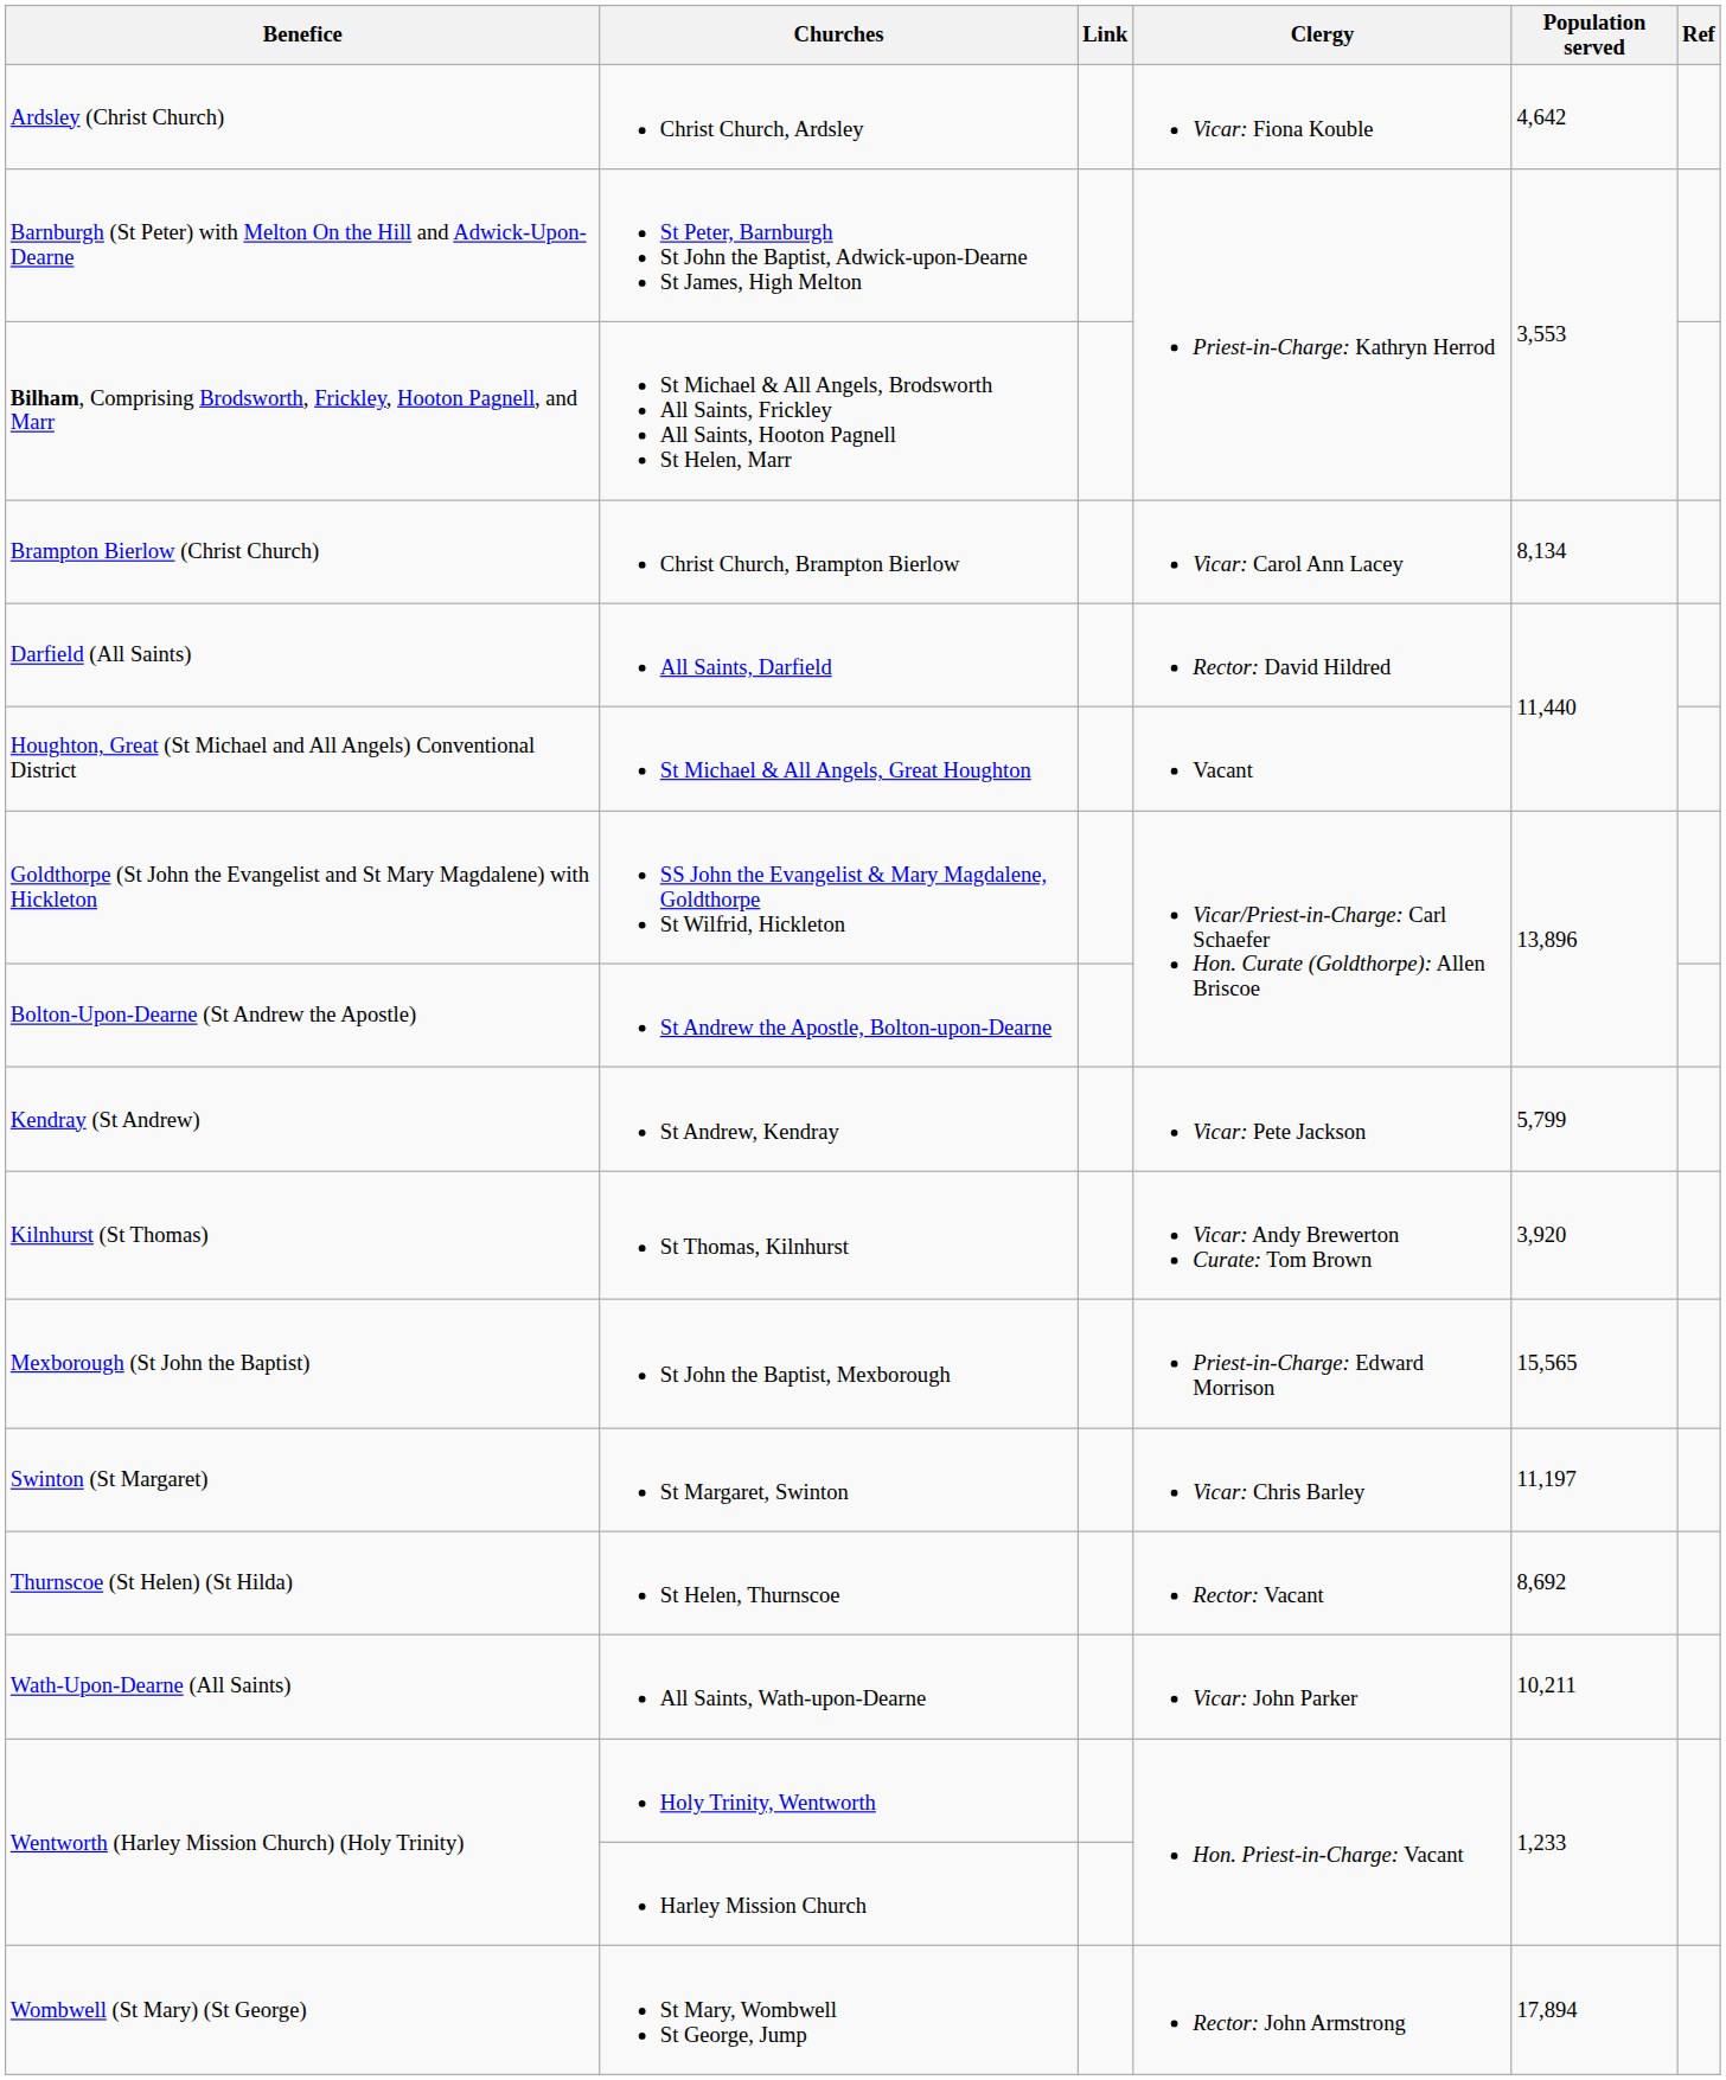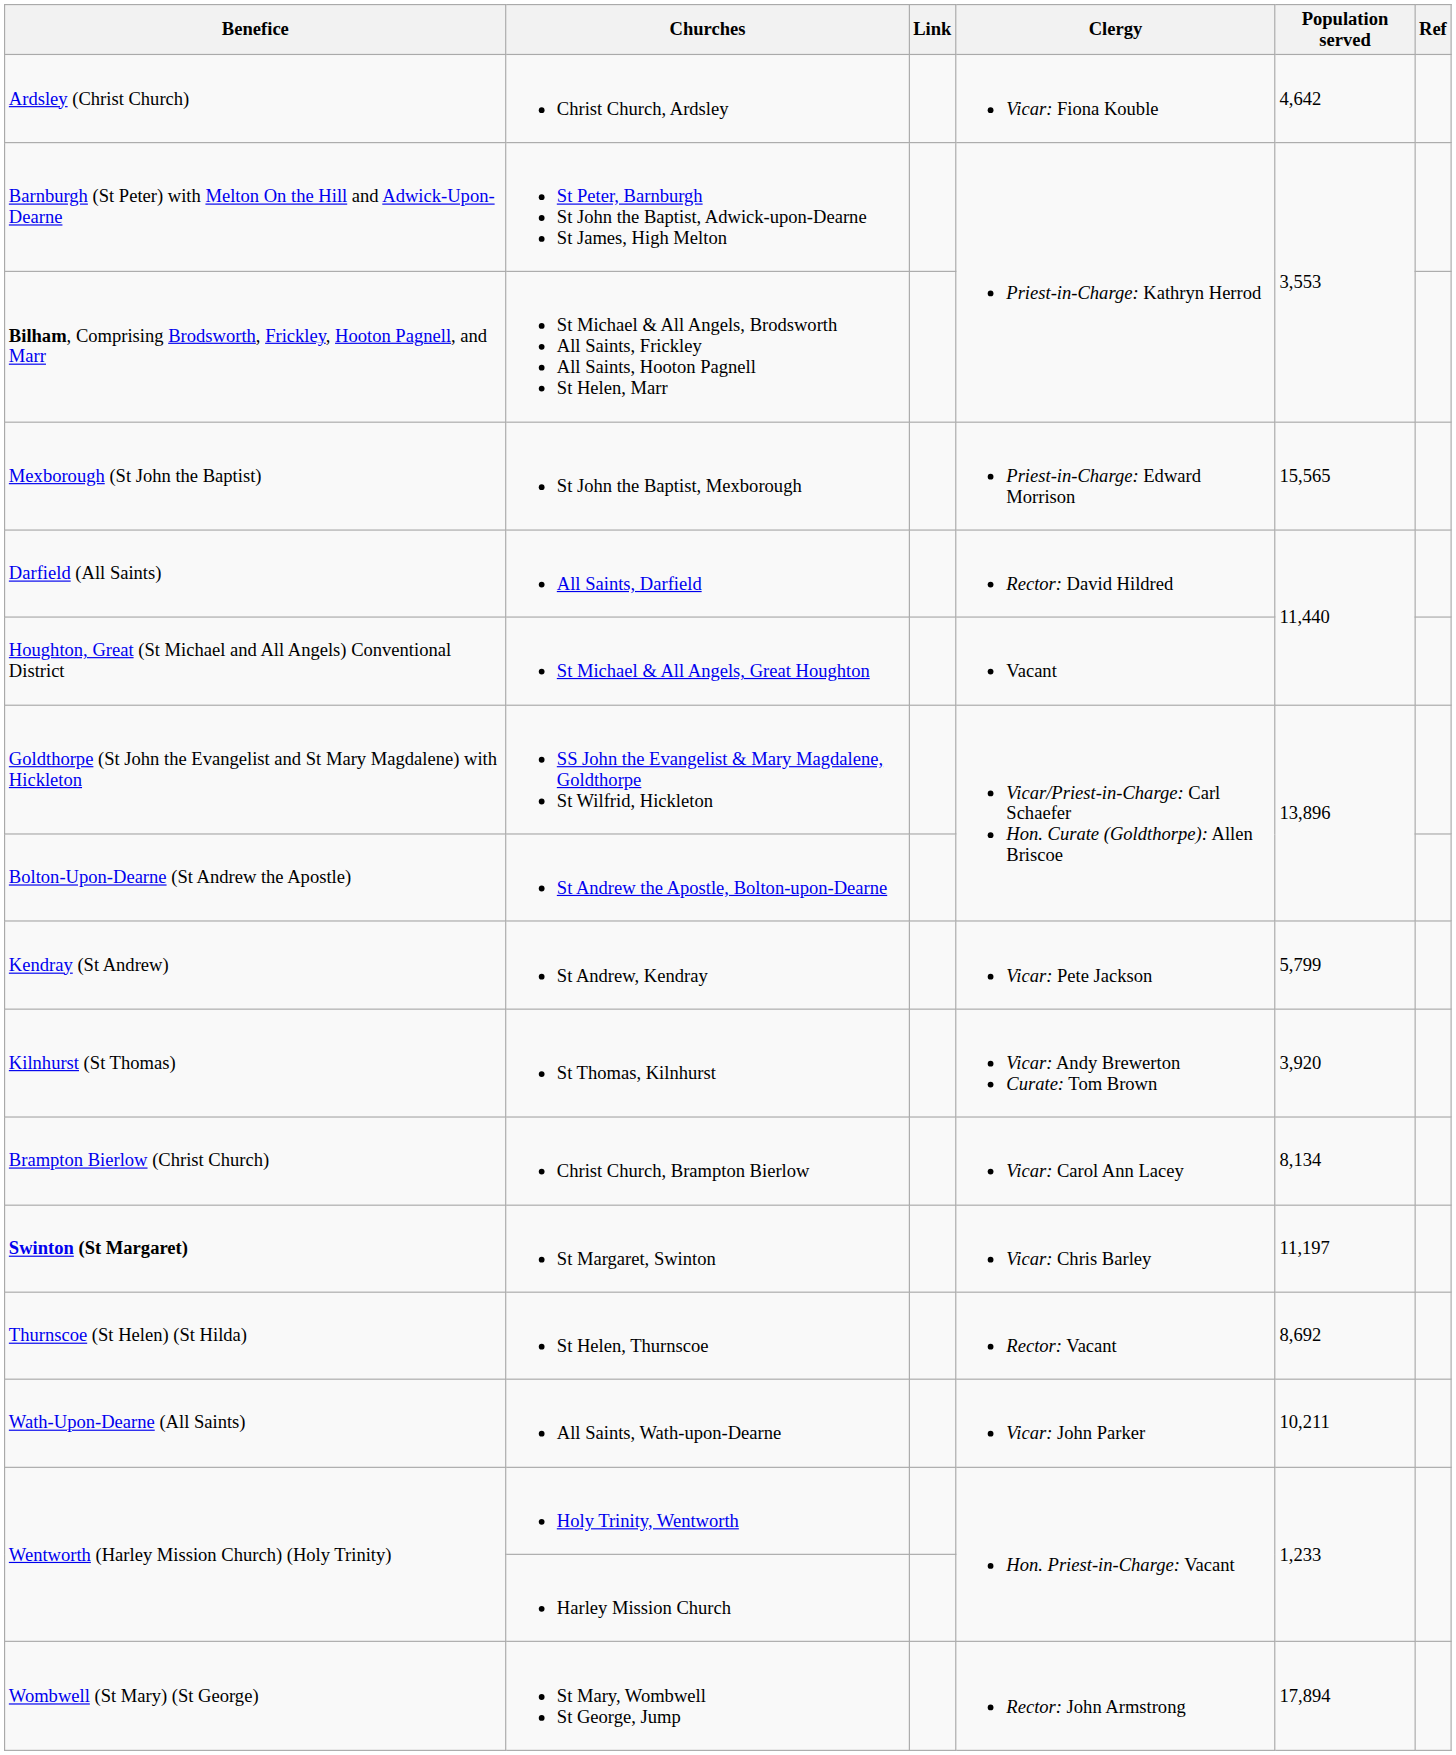rows swapped: Christ Church, Brampton Bierlow <-> St John the Baptist, Mexborough
St Margaret, Swinton | Benefice: normal -> bold
